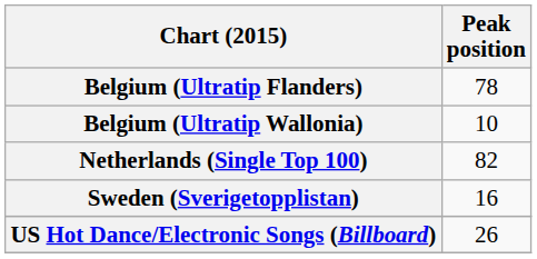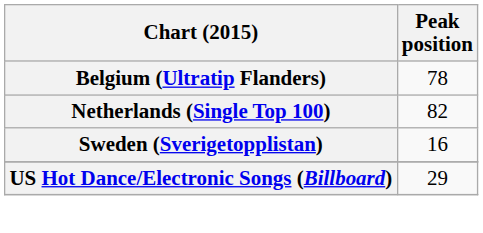- row: Belgium (Ultratip Wallonia) | 10
US Hot Dance/Electronic Songs (Billboard) | Peak position: 26 -> 29
